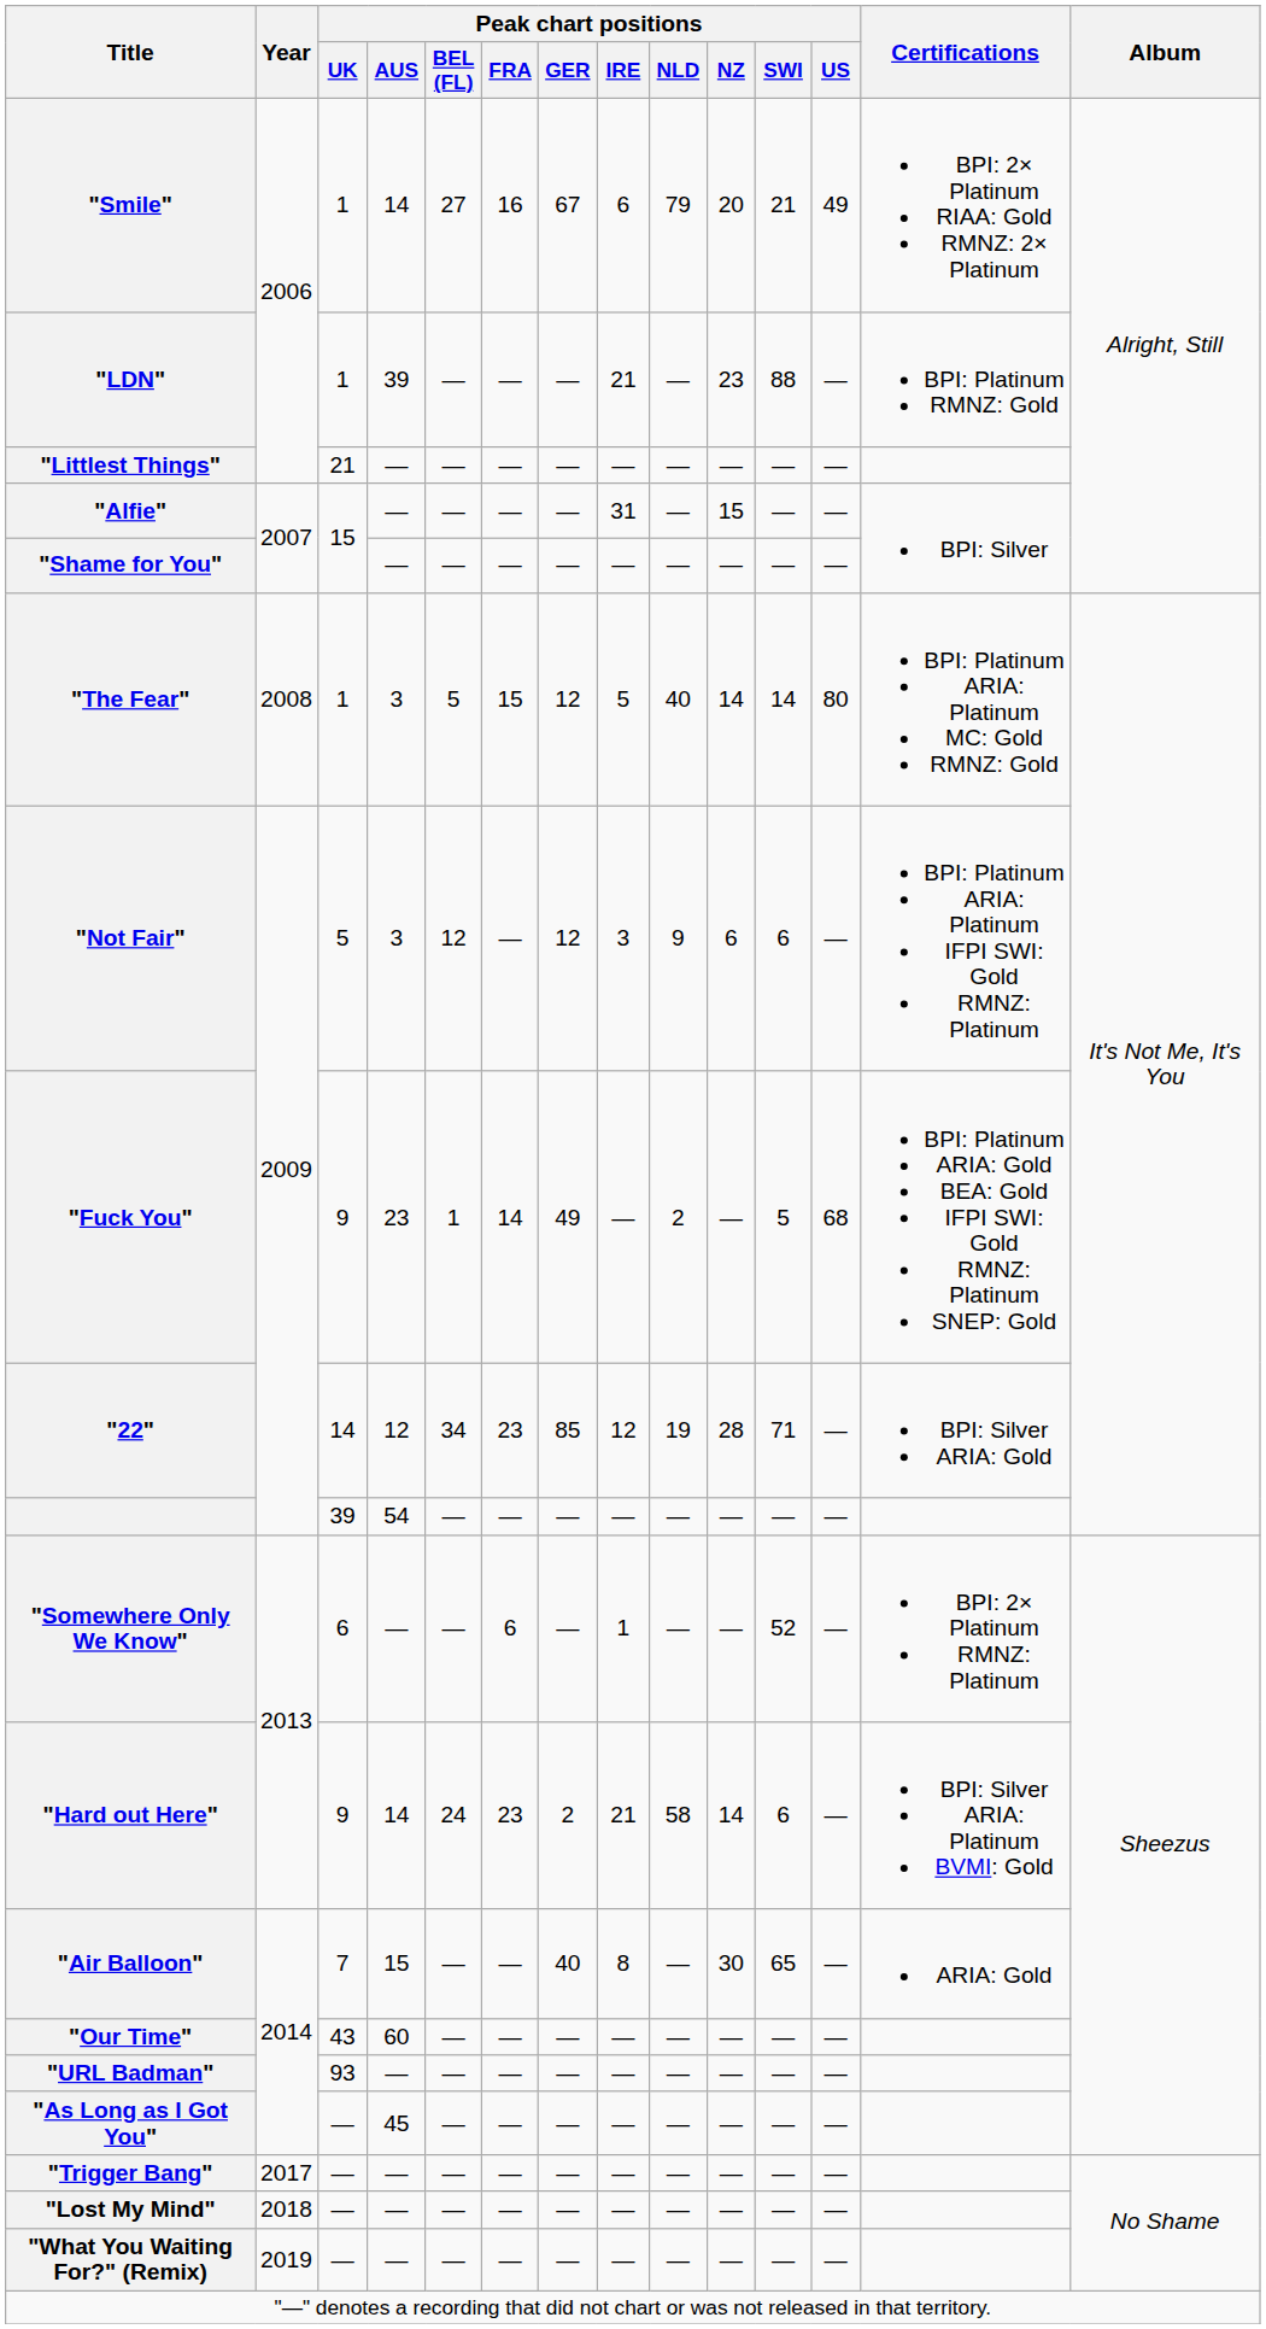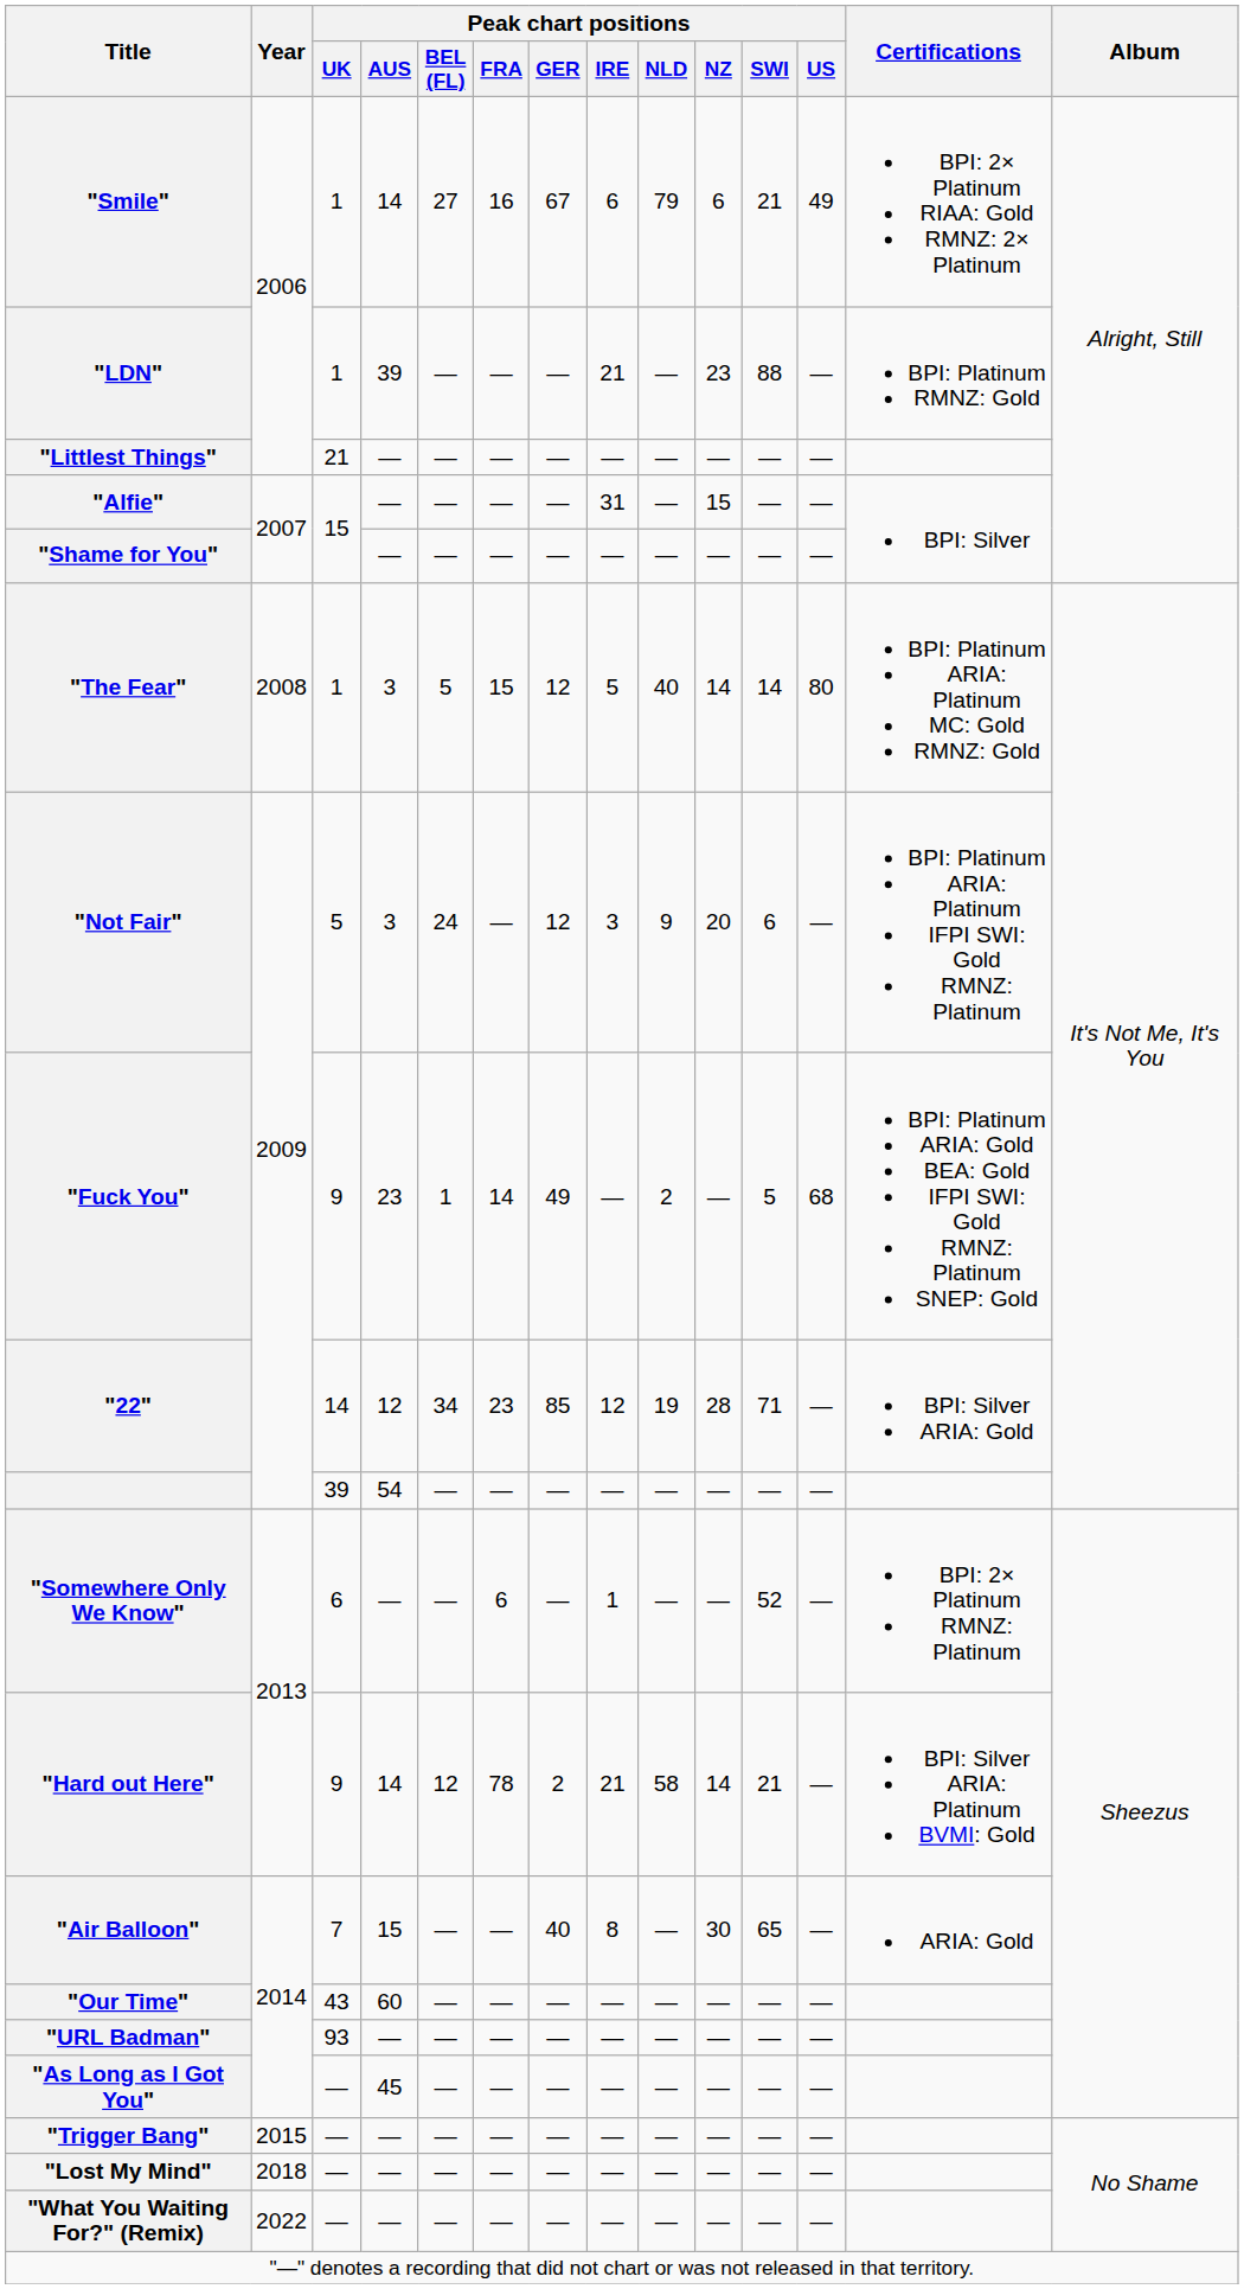"Smile" | Peak chart positions / NZ: 20 -> 6
"Not Fair" | Peak chart positions / BEL (FL): 12 -> 24
"Not Fair" | Peak chart positions / NZ: 6 -> 20
"Hard out Here" | Peak chart positions / BEL (FL): 24 -> 12
"Hard out Here" | Peak chart positions / FRA: 23 -> 78
"Hard out Here" | Peak chart positions / SWI: 6 -> 21
"Trigger Bang" | Year: 2017 -> 2015
"What You Waiting For?" (Remix) | Year: 2019 -> 2022
